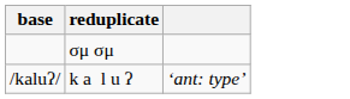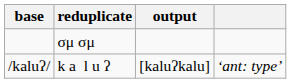+ column: output | [kaluʔkalu]
